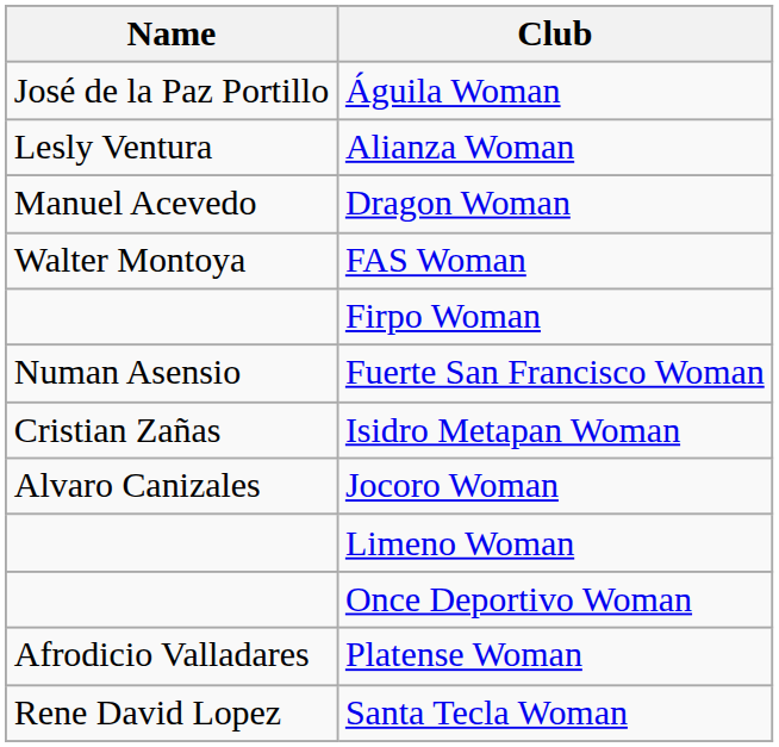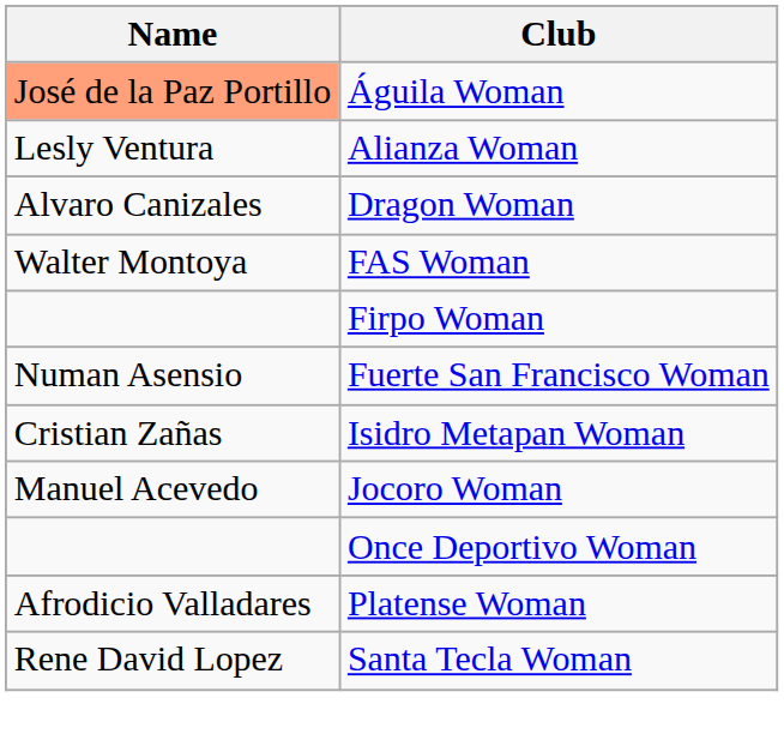Águila Woman | Name: no background -> lightsalmon background
Dragon Woman | Name: Manuel Acevedo -> Alvaro Canizales
Jocoro Woman | Name: Alvaro Canizales -> Manuel Acevedo
- row: Limeno Woman
